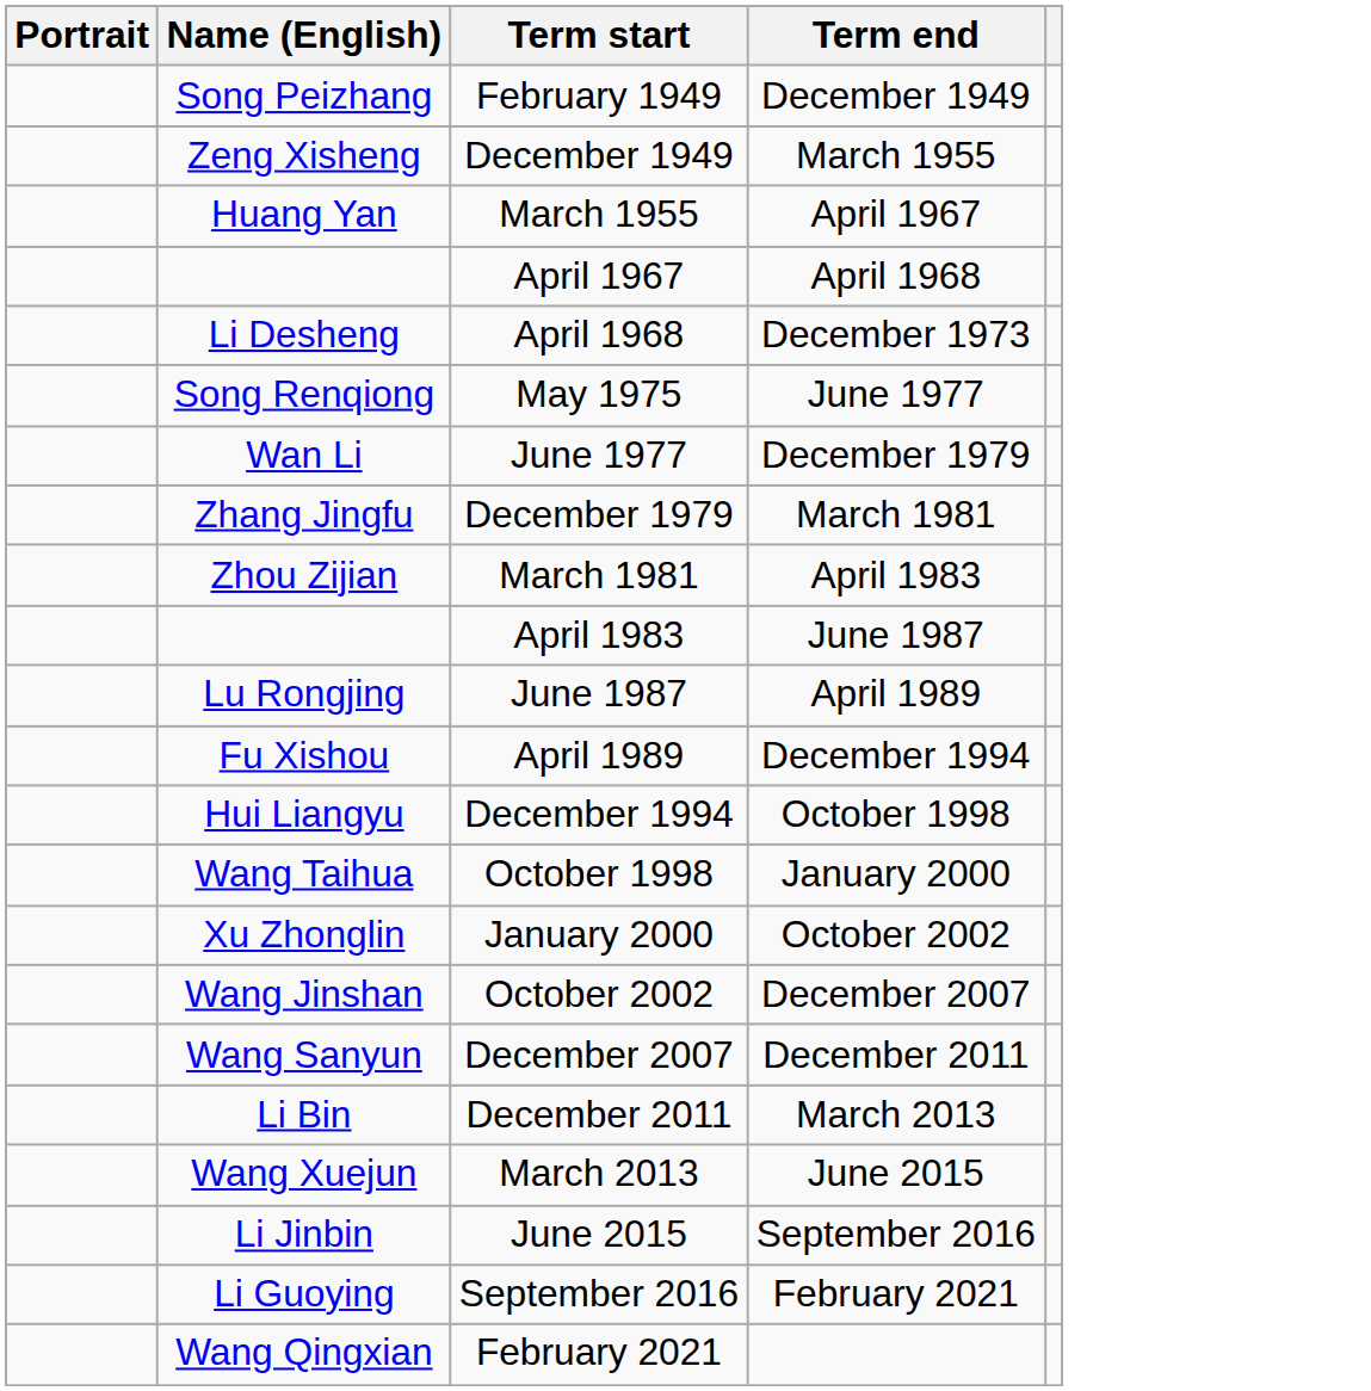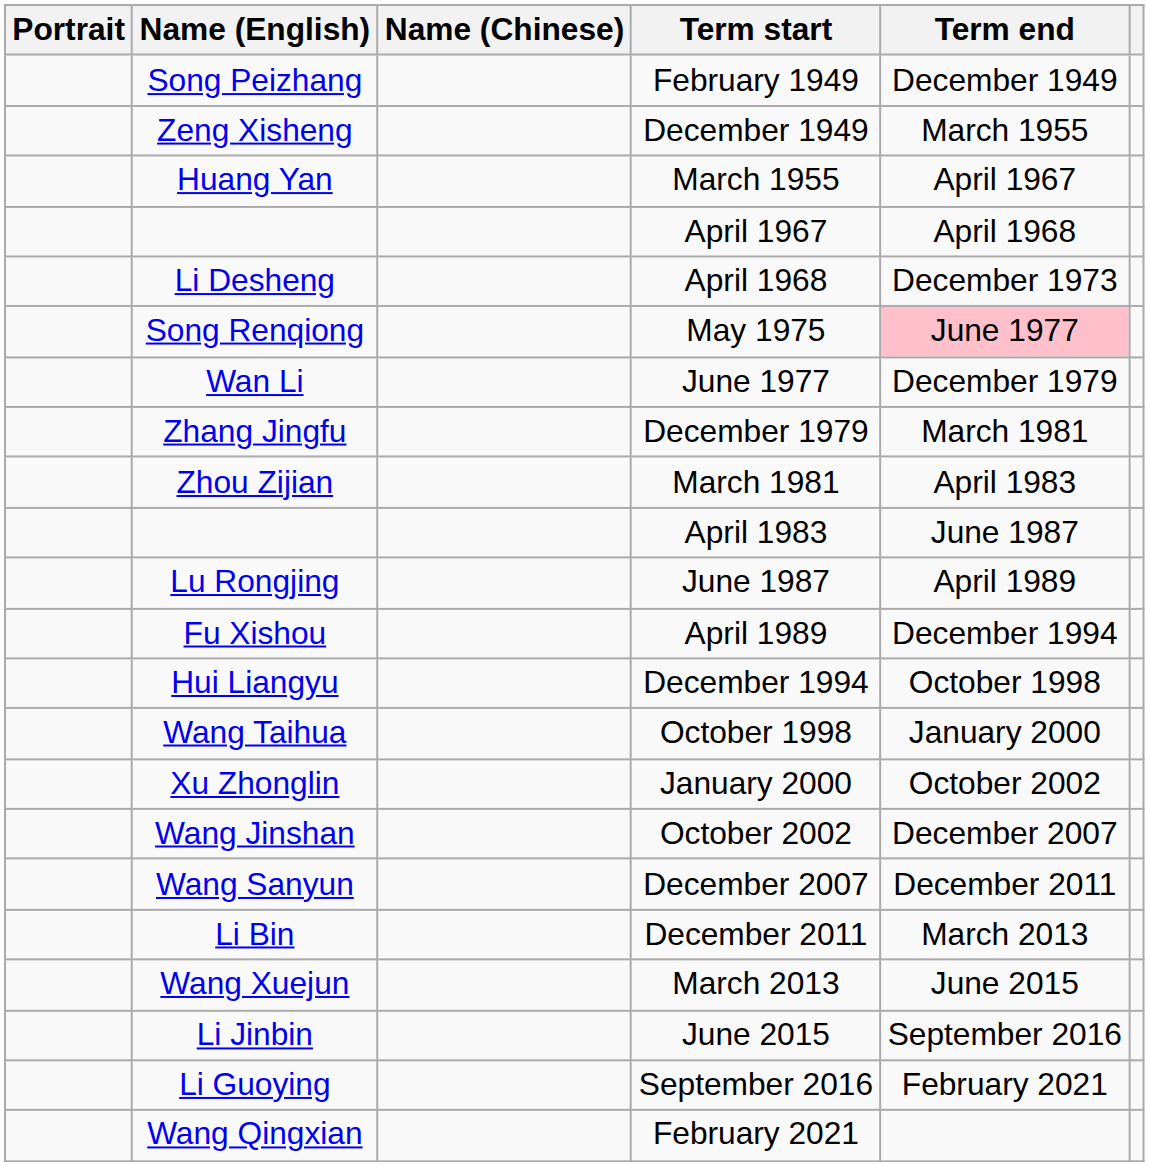+ column: Name (Chinese)
May 1975 | Term end: no background -> pink background
